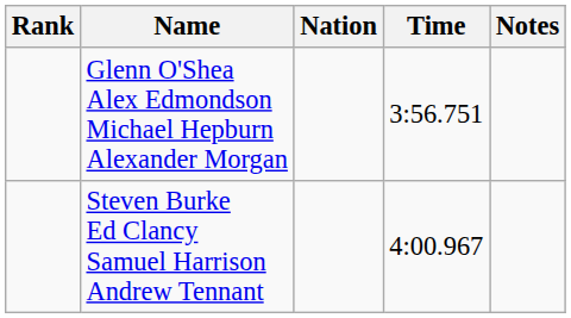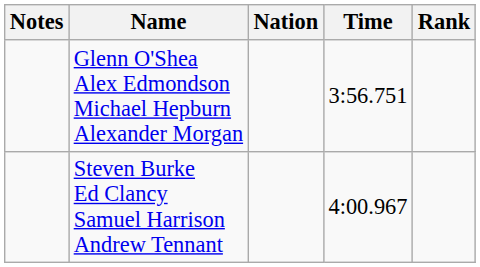columns swapped: Rank <-> Notes
